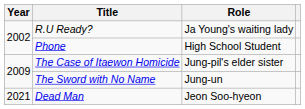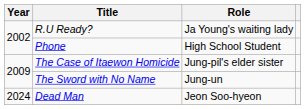Dead Man | Year: 2021 -> 2024
